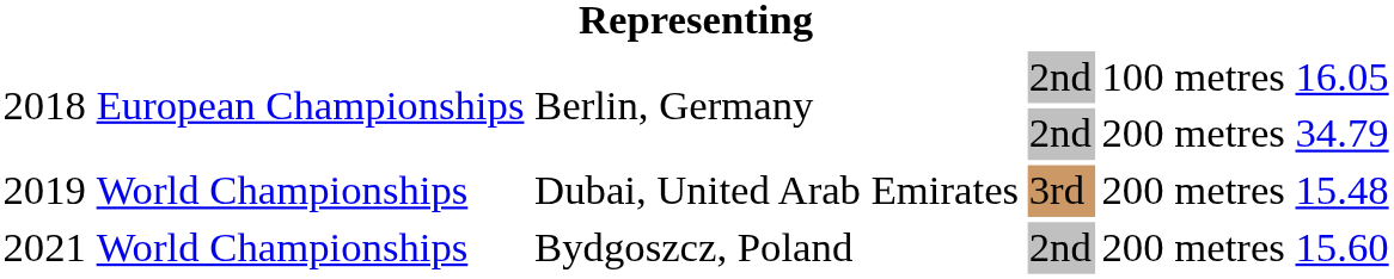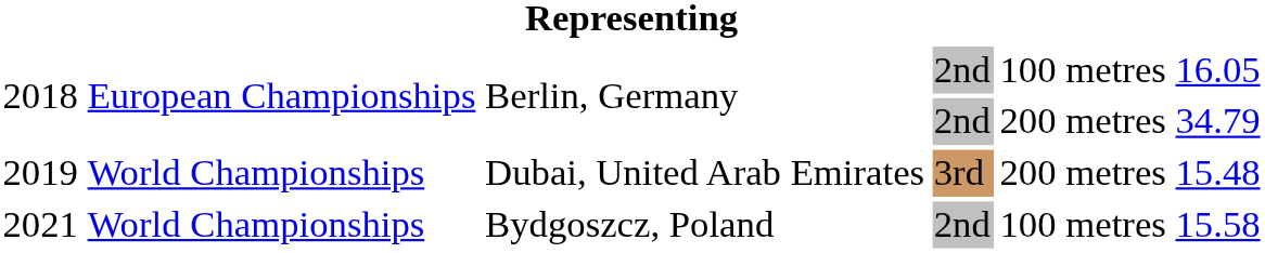2021 | column 5: 200 metres -> 100 metres
2021 | column 6: 15.60 -> 15.58
